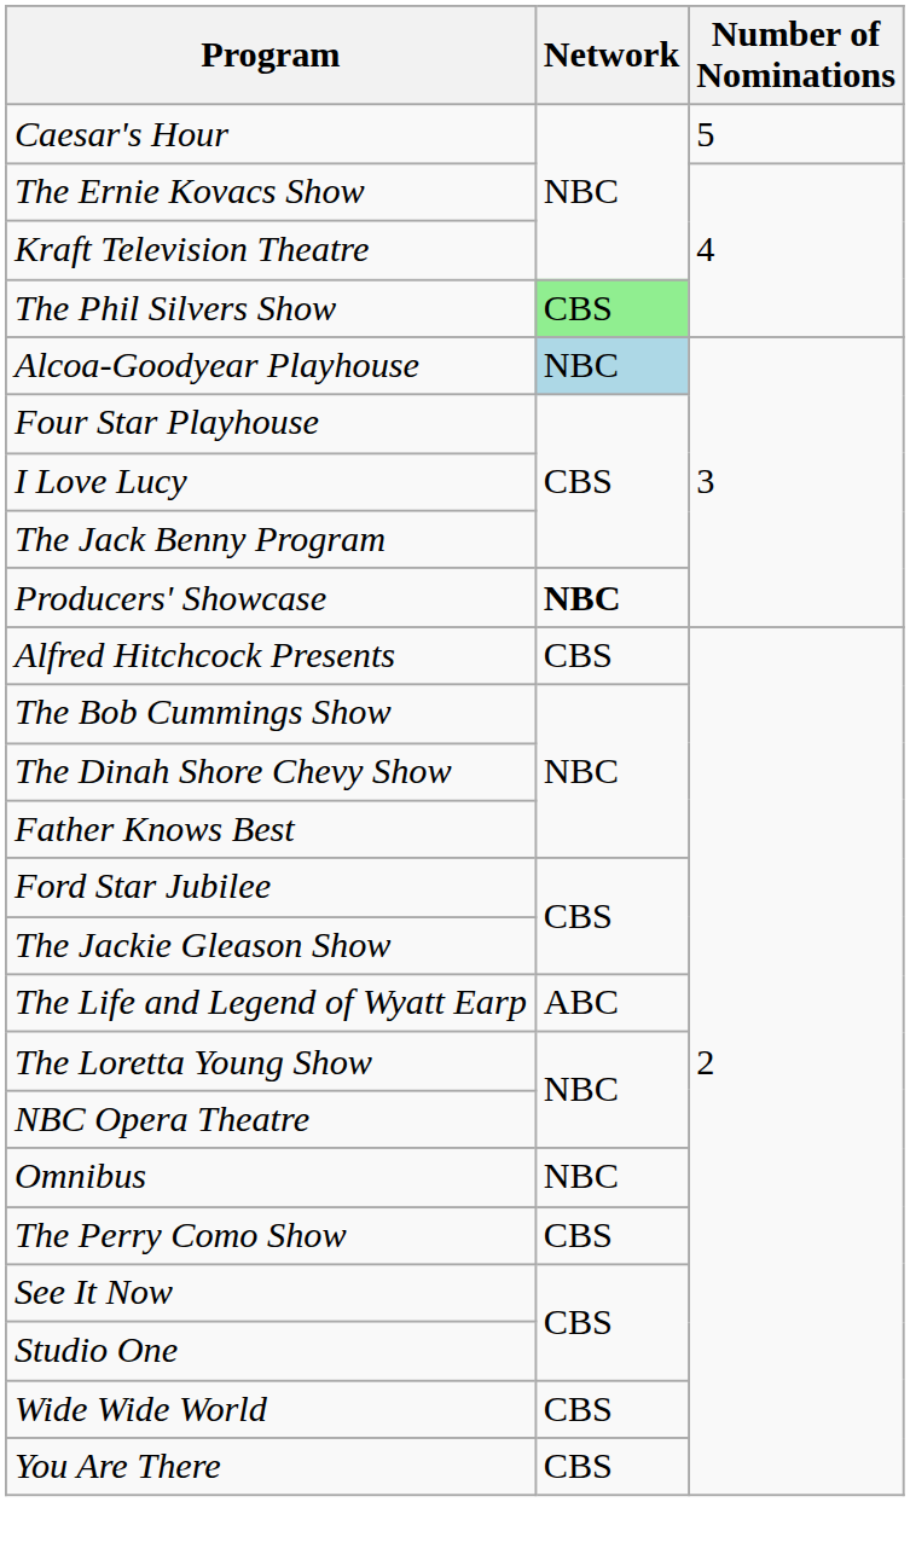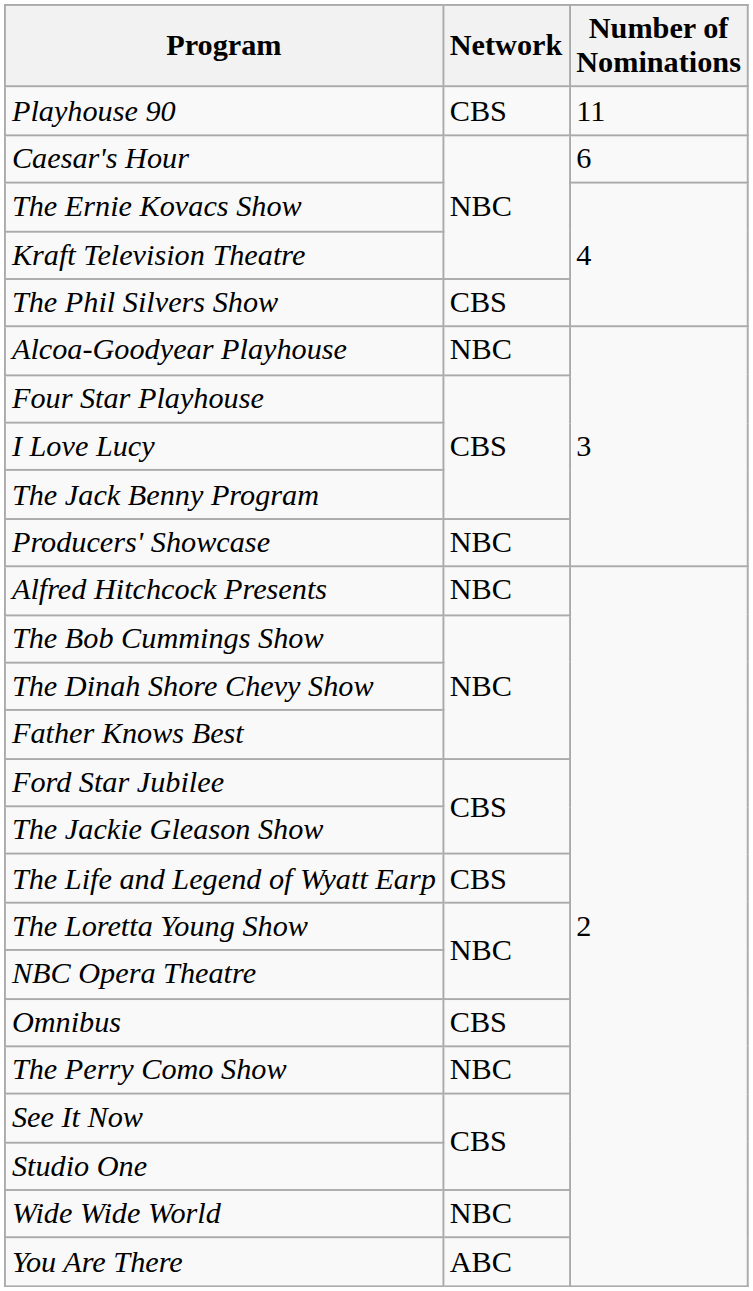+ row: Playhouse 90 | CBS | 11
Caesar's Hour | Number of Nominations: 5 -> 6
The Phil Silvers Show | Network: lightgreen background -> no background
Alcoa-Goodyear Playhouse | Network: lightblue background -> no background
Producers' Showcase | Network: bold -> normal
Alfred Hitchcock Presents | Network: CBS -> NBC
The Life and Legend of Wyatt Earp | Network: ABC -> CBS
Omnibus | Network: NBC -> CBS
The Perry Como Show | Network: CBS -> NBC
Wide Wide World | Network: CBS -> NBC
You Are There | Network: CBS -> ABC
